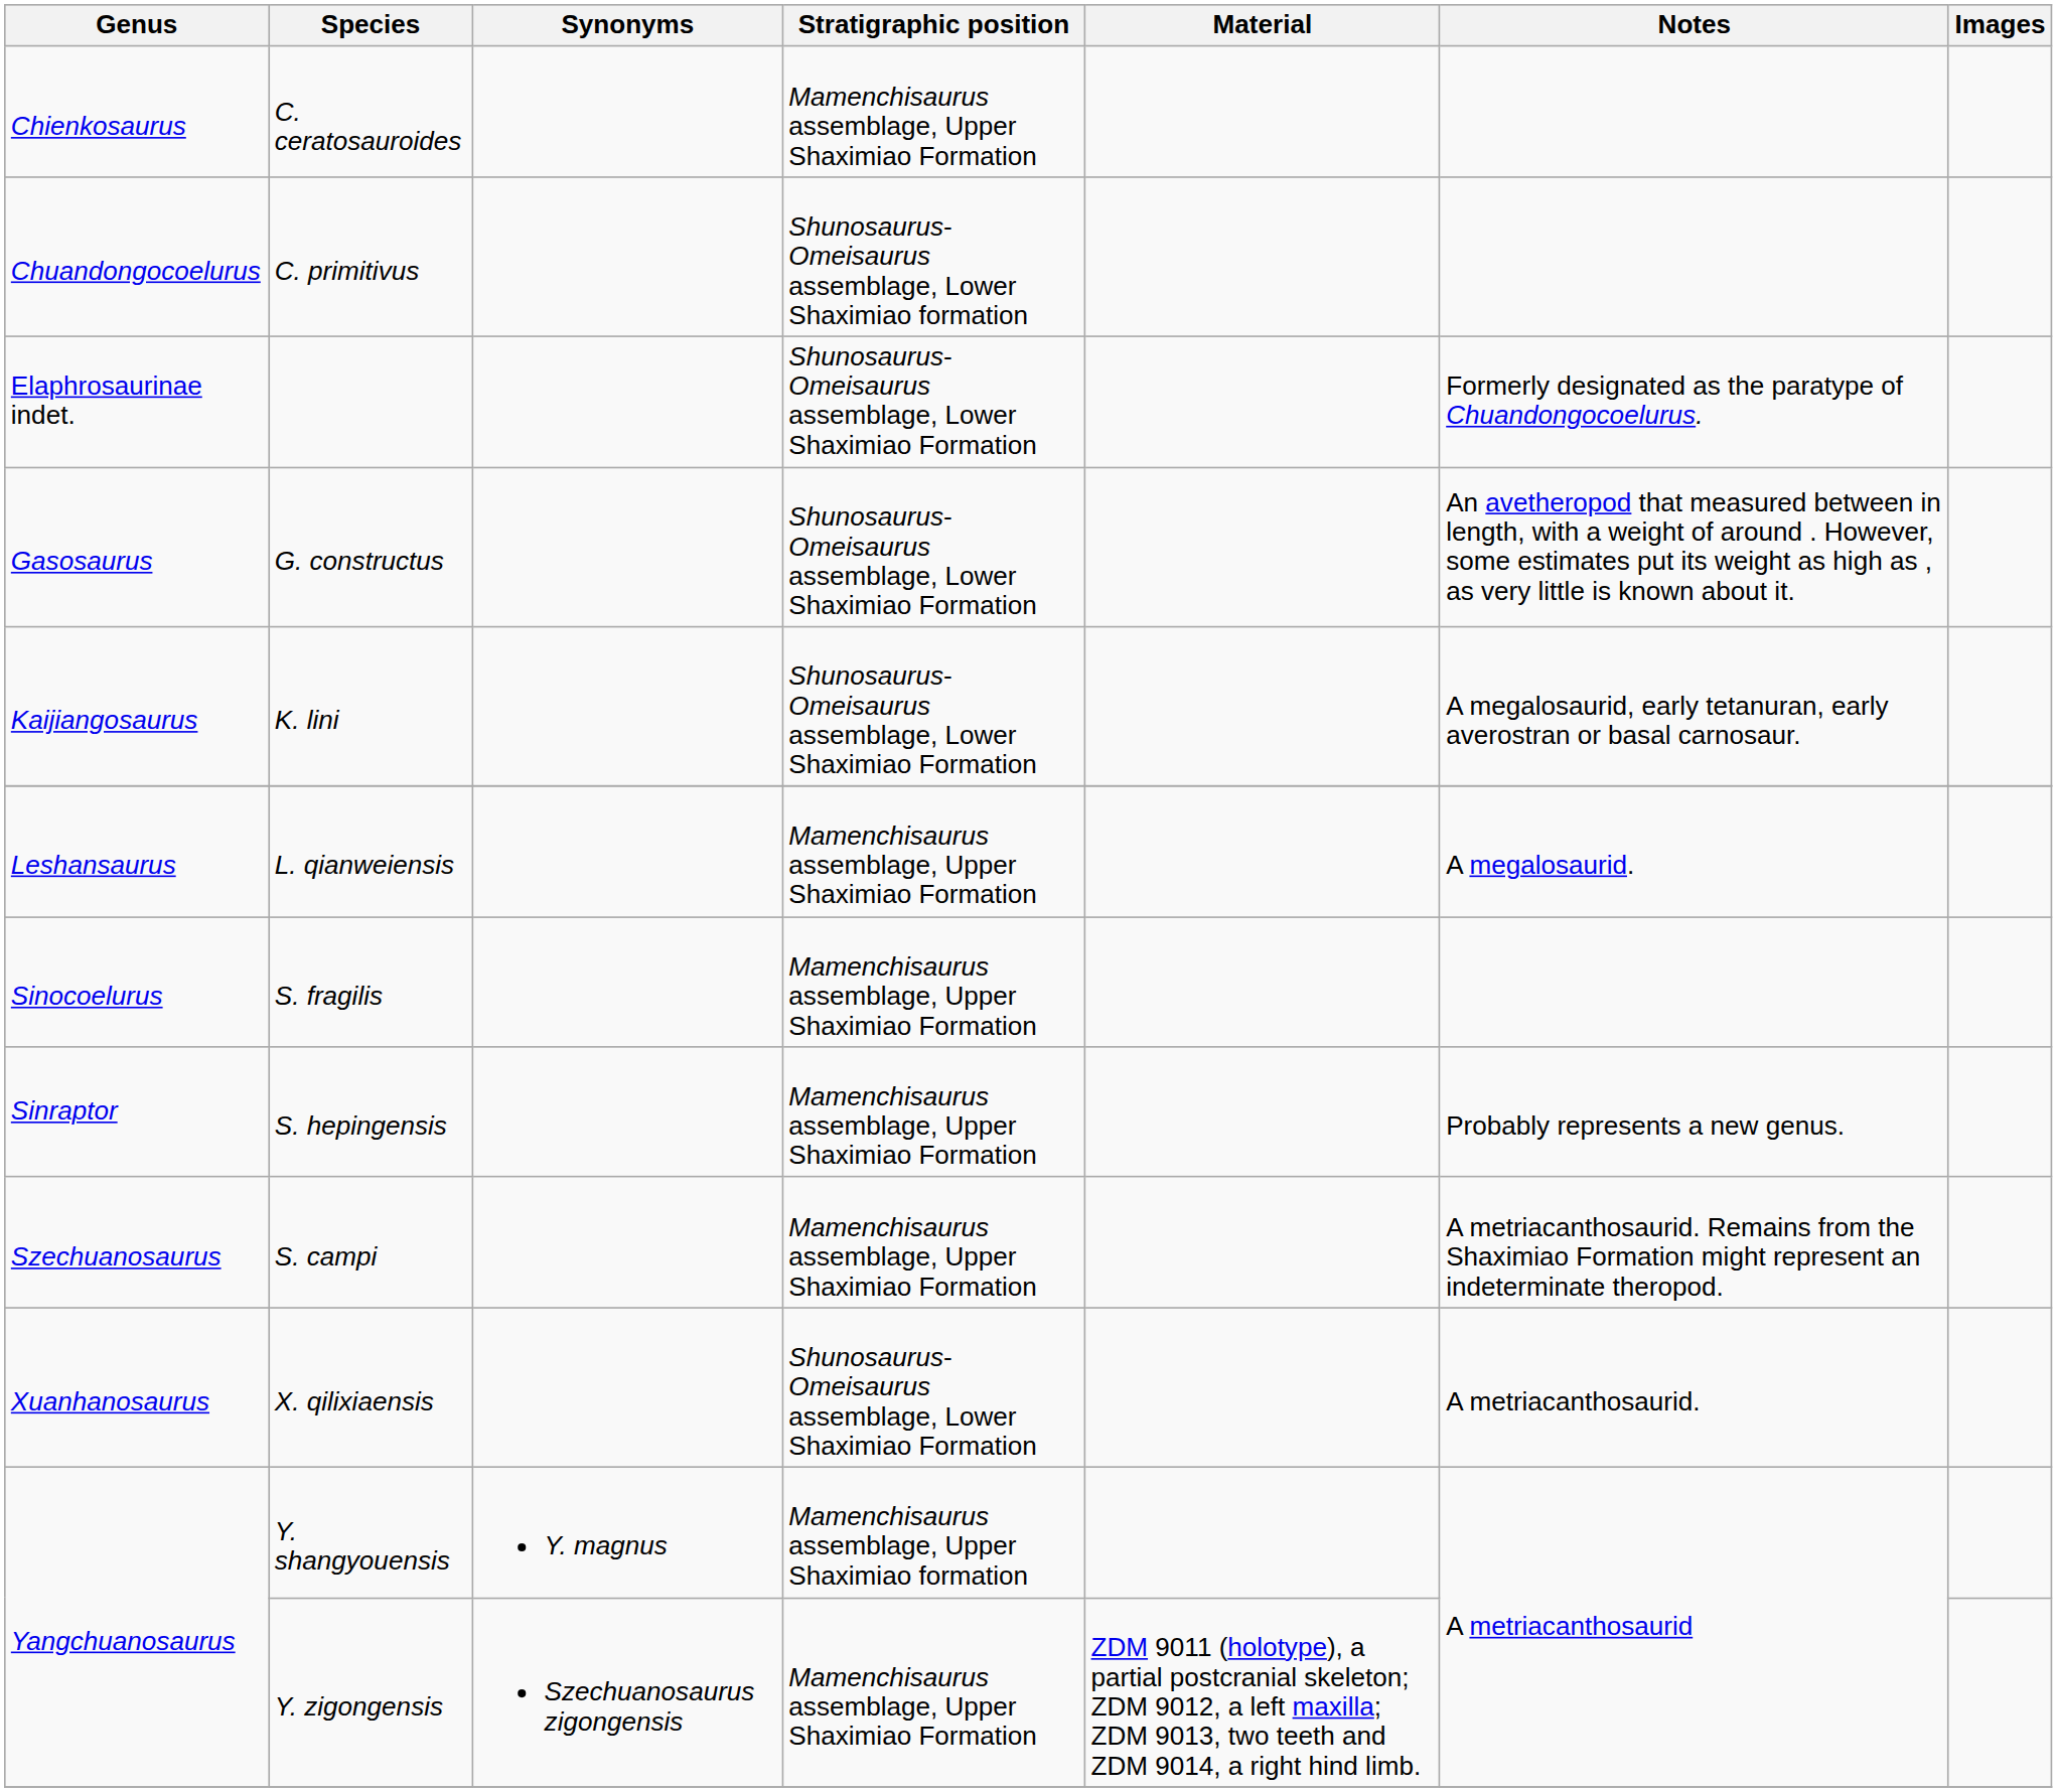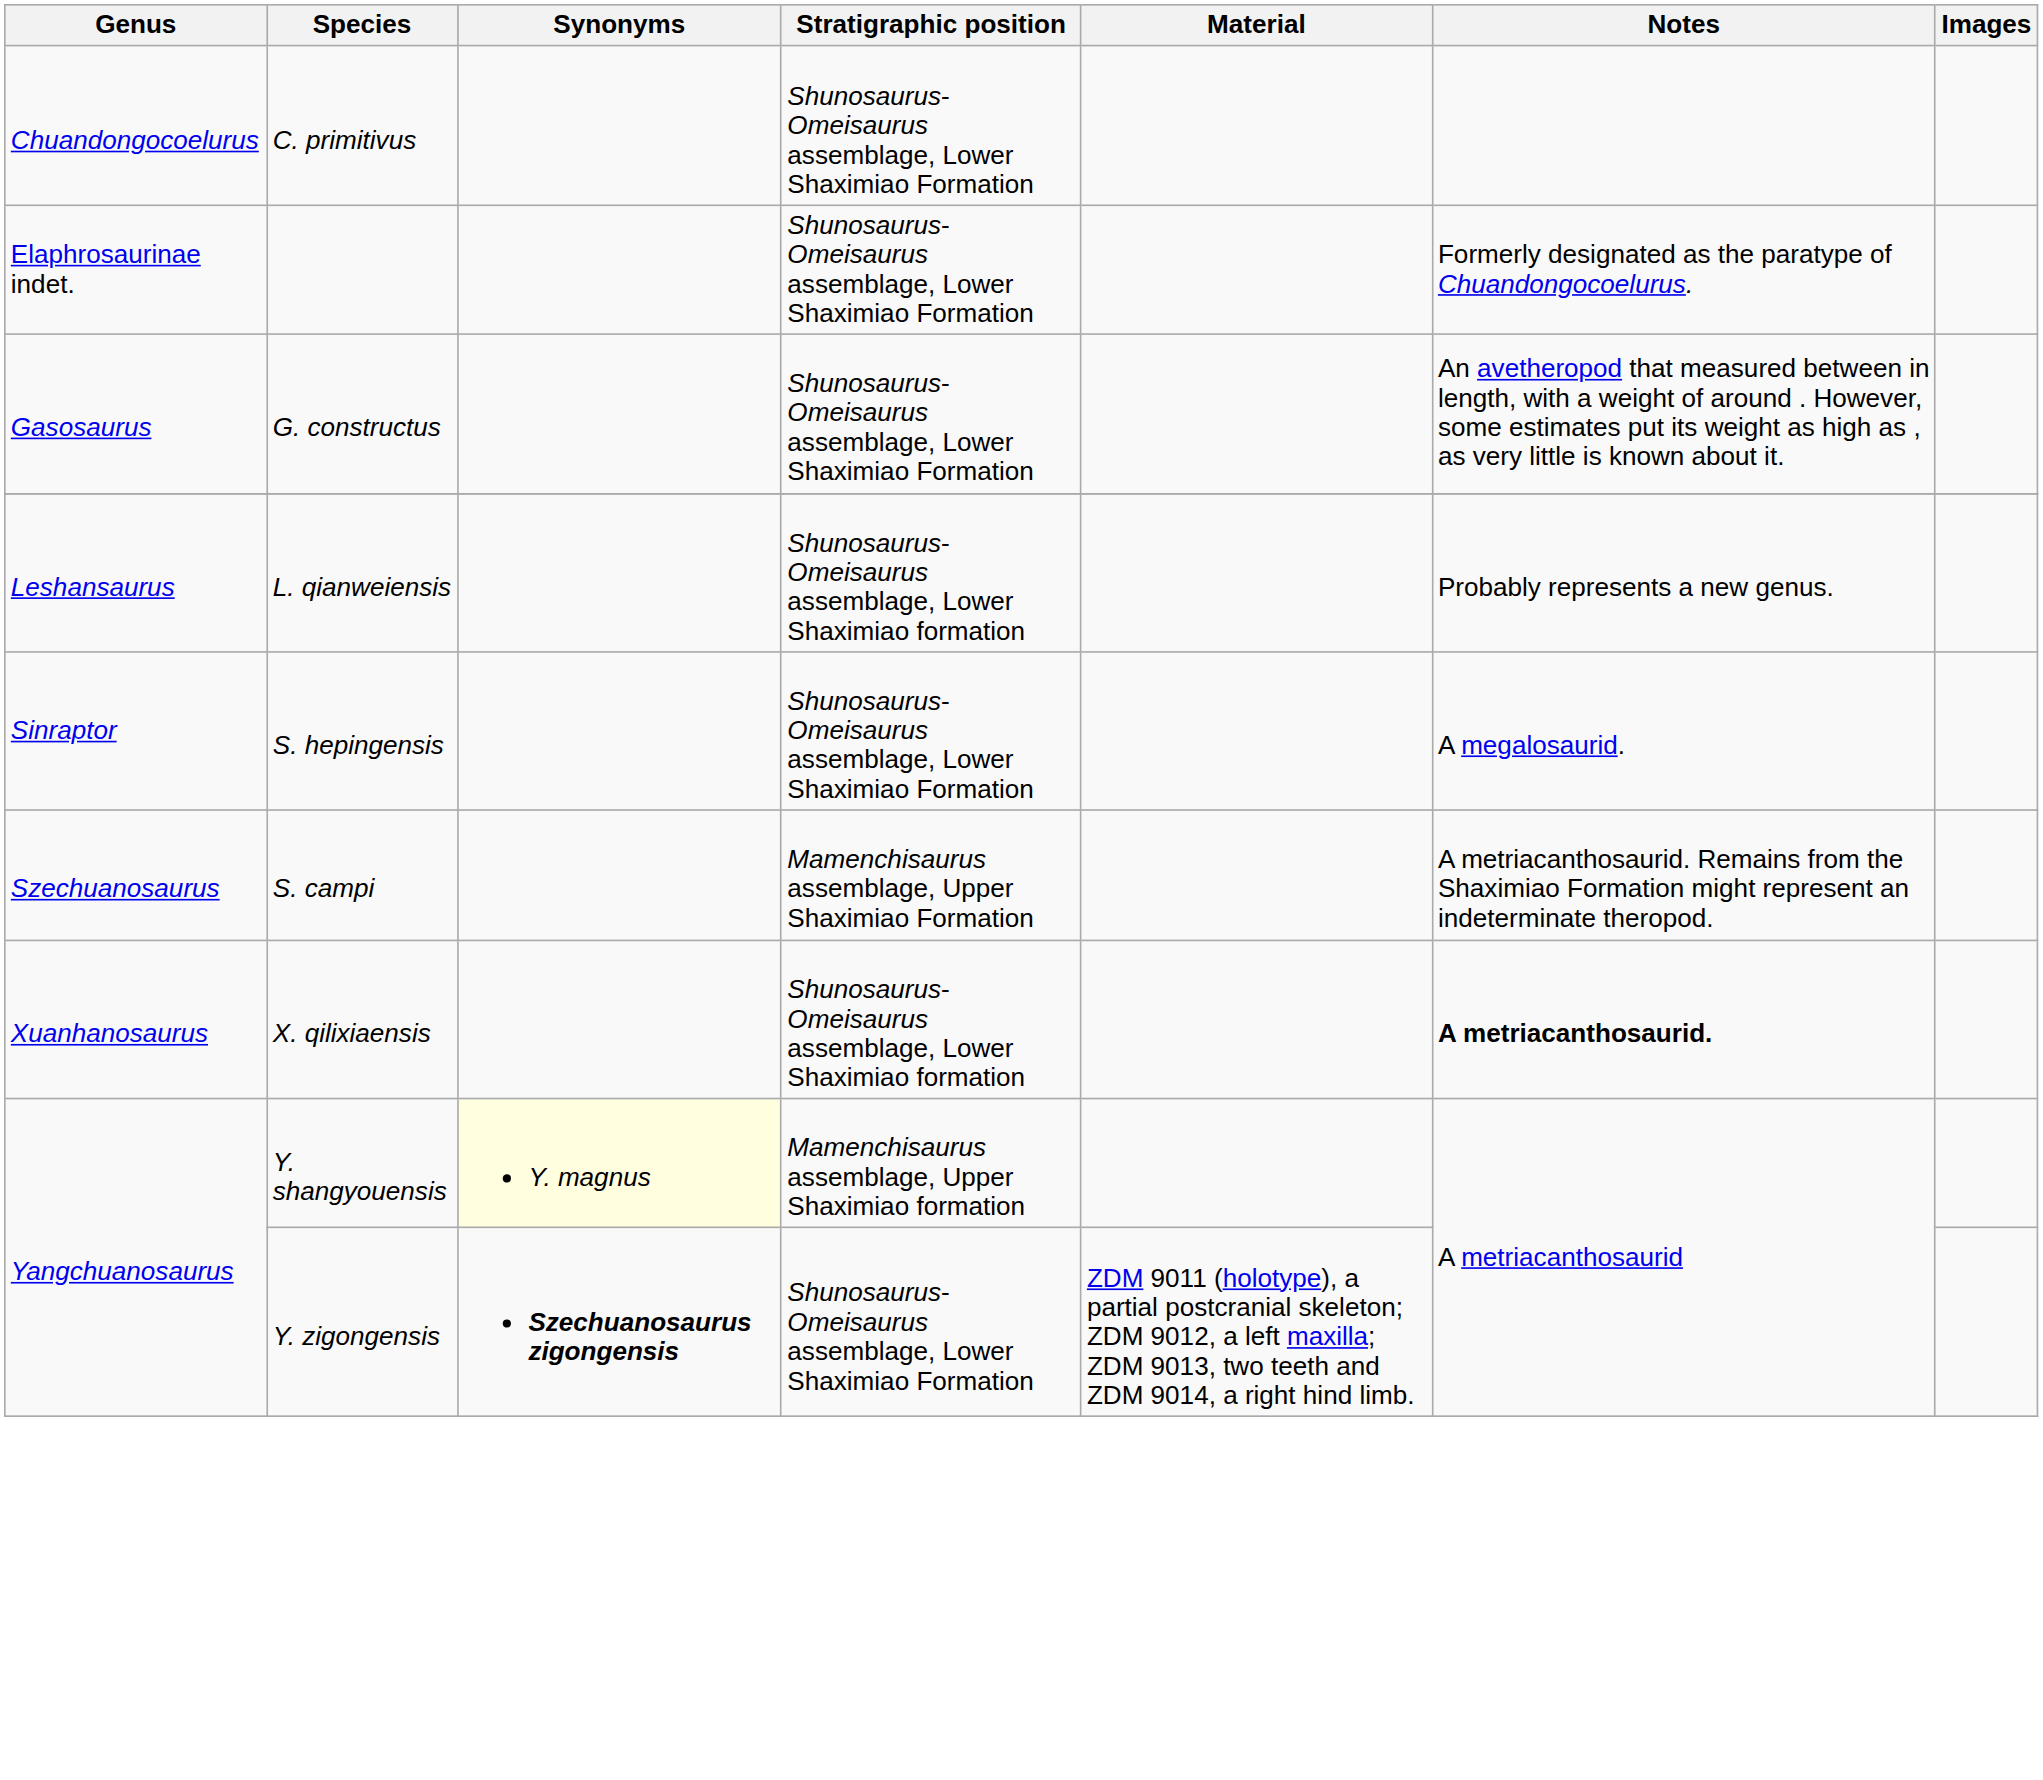- row: Chienkosaurus | C. ceratosauroides | Mamenchisaurus assemblage, Upper Shaximiao Formation
C. primitivus | Stratigraphic position: Shunosaurus-Omeisaurus assemblage, Lower Shaximiao formation -> Shunosaurus-Omeisaurus assemblage, Lower Shaximiao Formation
- row: Kaijiangosaurus | K. lini | Shunosaurus-Omeisaurus assemblage, Lower Shaximiao Formation | A megalosaurid, early tetanuran, early averostran or basal carnosaur.
L. qianweiensis | Stratigraphic position: Mamenchisaurus assemblage, Upper Shaximiao Formation -> Shunosaurus-Omeisaurus assemblage, Lower Shaximiao formation
L. qianweiensis | Notes: A megalosaurid. -> Probably represents a new genus.
- row: Sinocoelurus | S. fragilis | Mamenchisaurus assemblage, Upper Shaximiao Formation
S. hepingensis | Stratigraphic position: Mamenchisaurus assemblage, Upper Shaximiao Formation -> Shunosaurus-Omeisaurus assemblage, Lower Shaximiao Formation
S. hepingensis | Notes: Probably represents a new genus. -> A megalosaurid.
X. qilixiaensis | Stratigraphic position: Shunosaurus-Omeisaurus assemblage, Lower Shaximiao Formation -> Shunosaurus-Omeisaurus assemblage, Lower Shaximiao formation
X. qilixiaensis | Notes: normal -> bold
Y. shangyouensis | Synonyms: no background -> lightyellow background
Y. zigongensis | Synonyms: normal -> bold
Y. zigongensis | Stratigraphic position: Mamenchisaurus assemblage, Upper Shaximiao Formation -> Shunosaurus-Omeisaurus assemblage, Lower Shaximiao Formation
